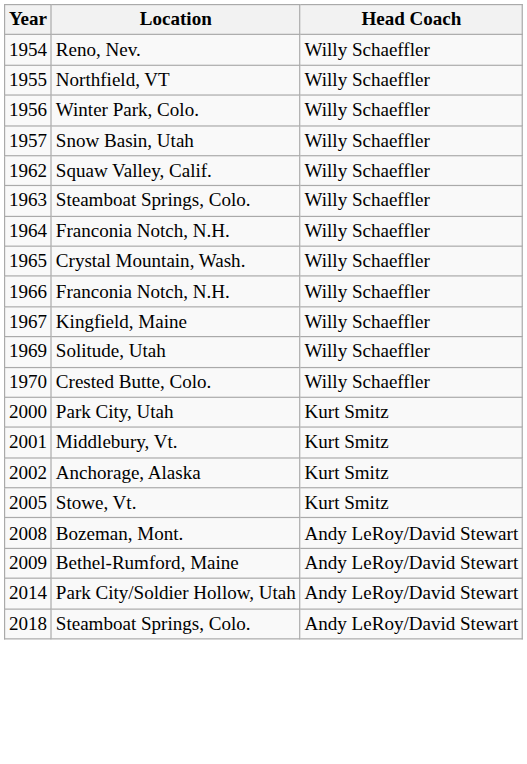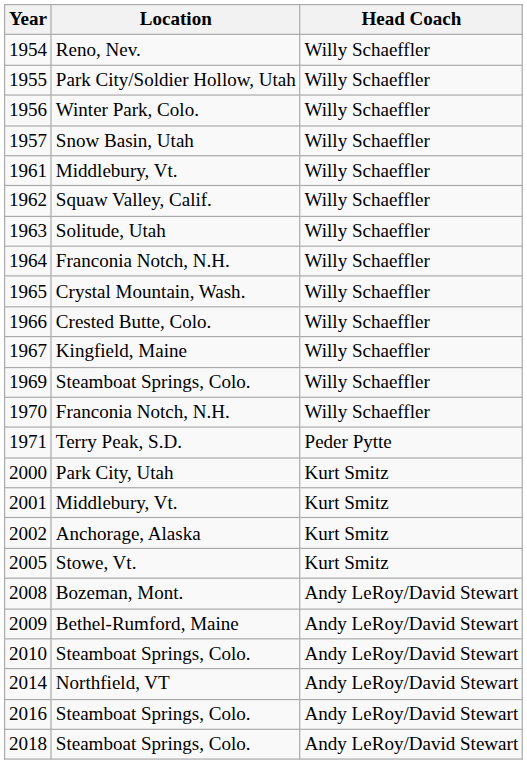1955 | Location: Northfield, VT -> Park City/Soldier Hollow, Utah
+ row: 1961 | Middlebury, Vt. | Willy Schaeffler
1963 | Location: Steamboat Springs, Colo. -> Solitude, Utah
1966 | Location: Franconia Notch, N.H. -> Crested Butte, Colo.
1969 | Location: Solitude, Utah -> Steamboat Springs, Colo.
1970 | Location: Crested Butte, Colo. -> Franconia Notch, N.H.
+ row: 1971 | Terry Peak, S.D. | Peder Pytte
+ row: 2010 | Steamboat Springs, Colo. | Andy LeRoy/David Stewart
2014 | Location: Park City/Soldier Hollow, Utah -> Northfield, VT
+ row: 2016 | Steamboat Springs, Colo. | Andy LeRoy/David Stewart
